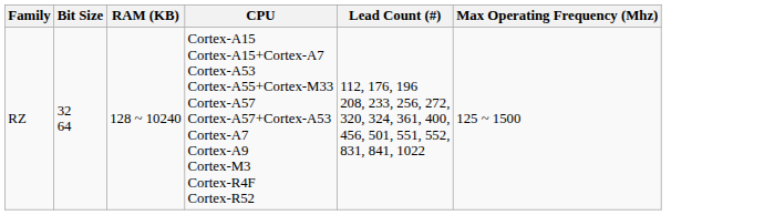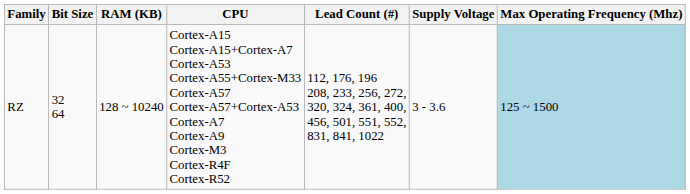+ column: Supply Voltage | 3 - 3.6
RZ | Max Operating Frequency (Mhz): no background -> lightblue background
